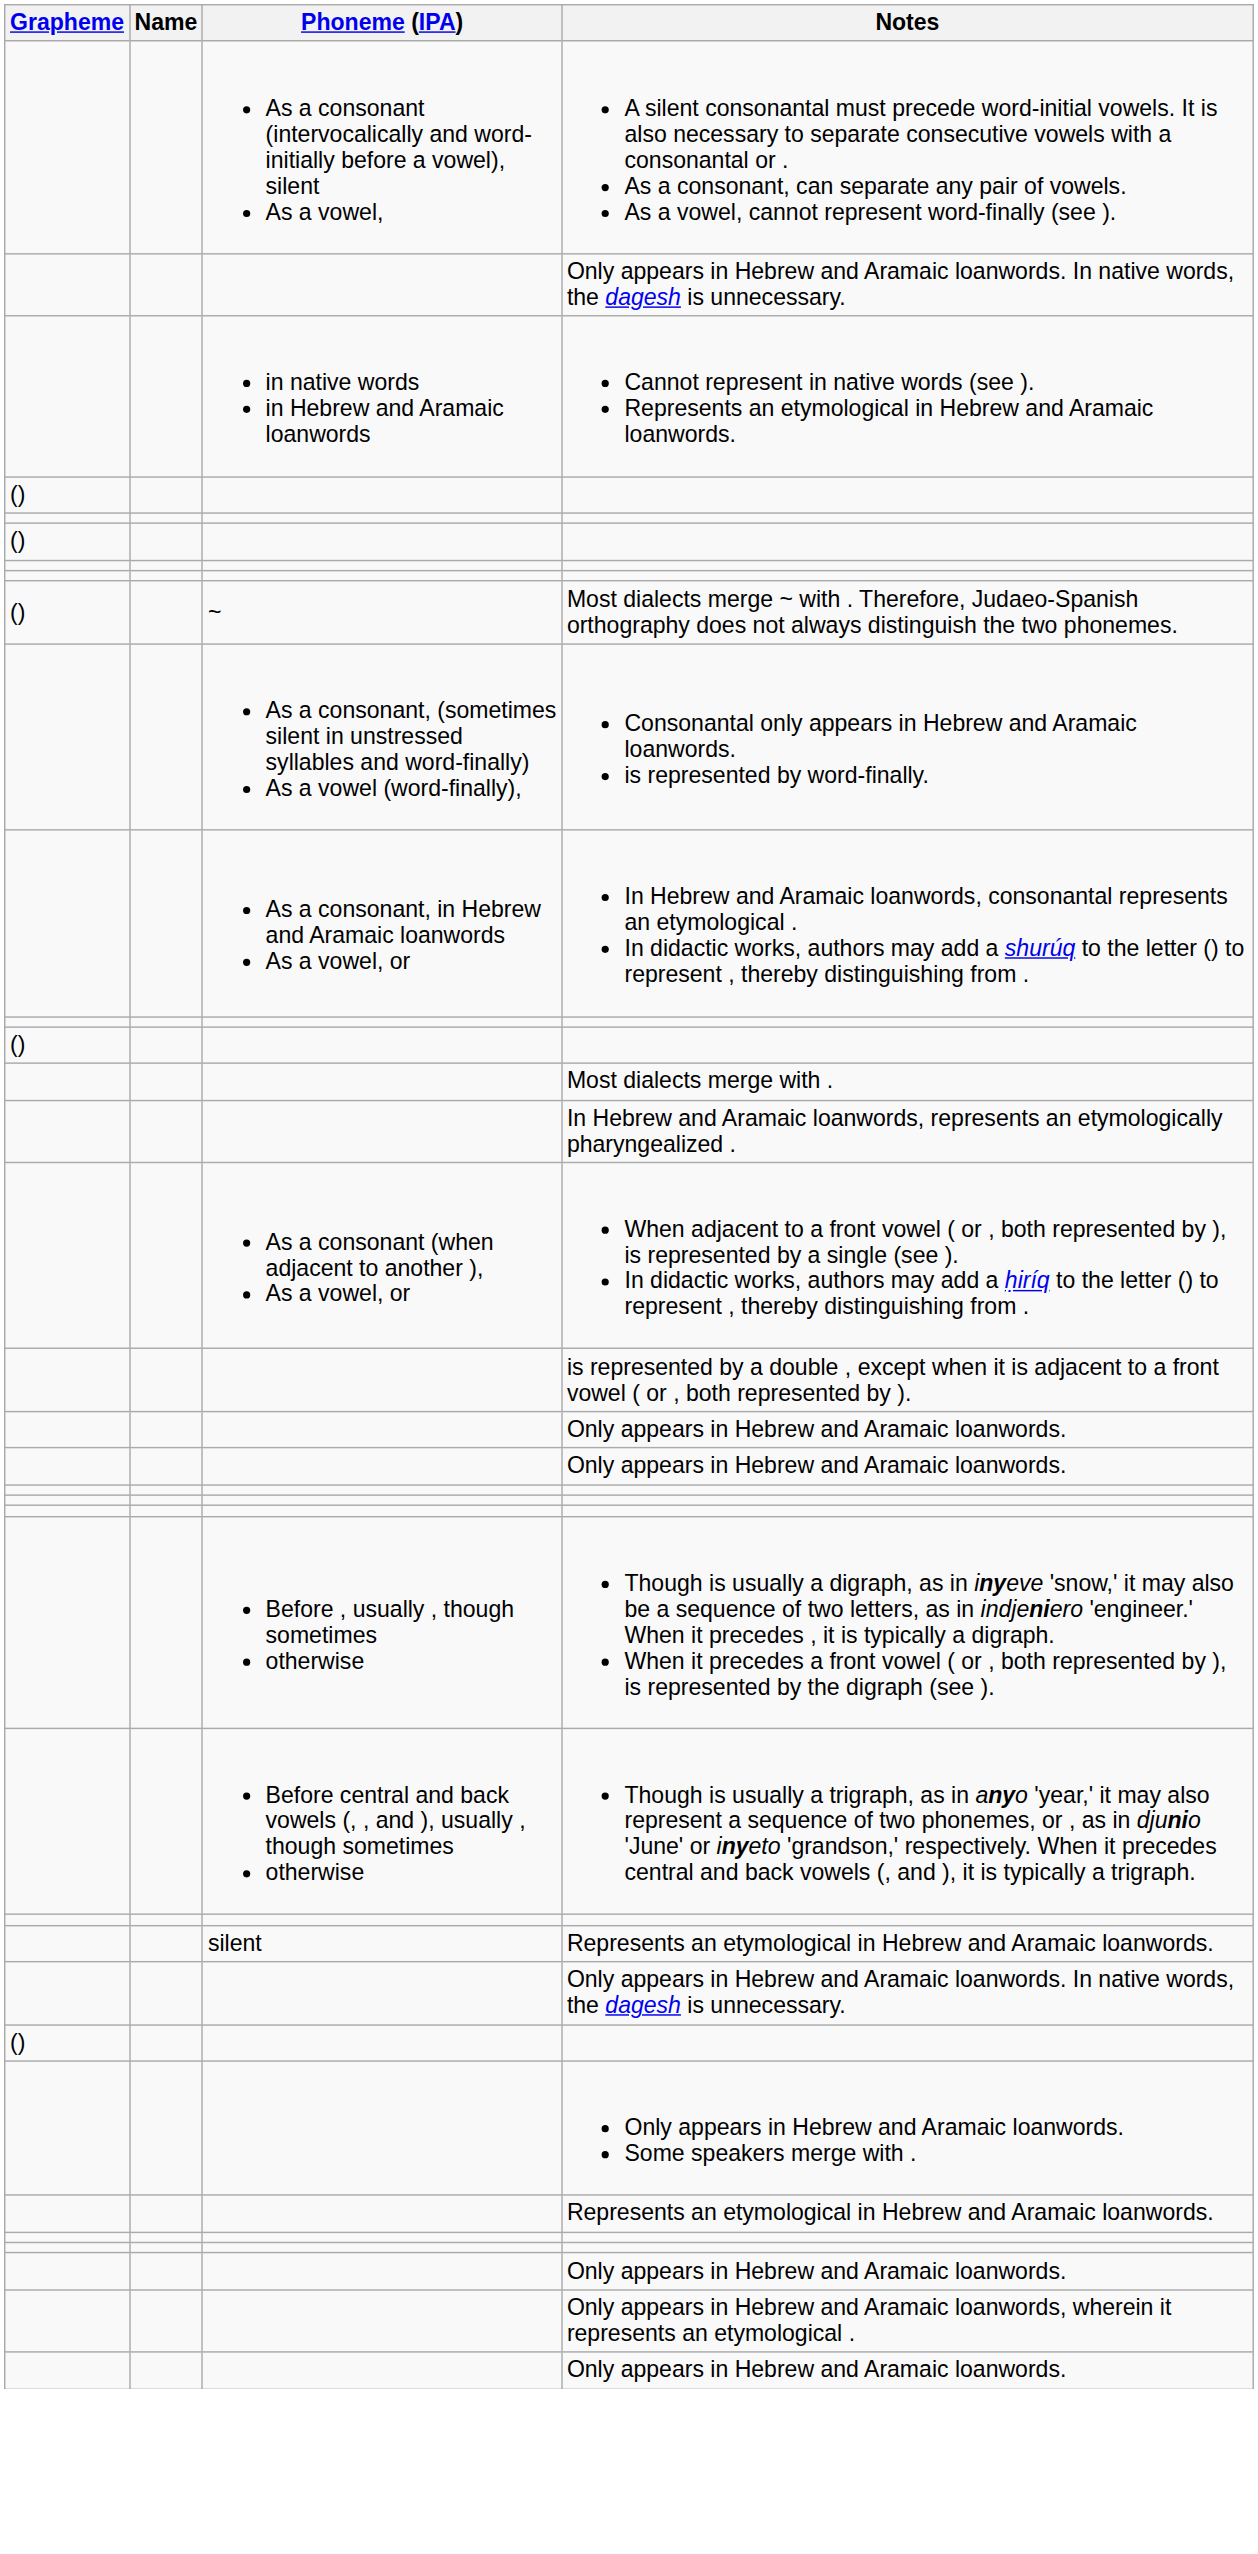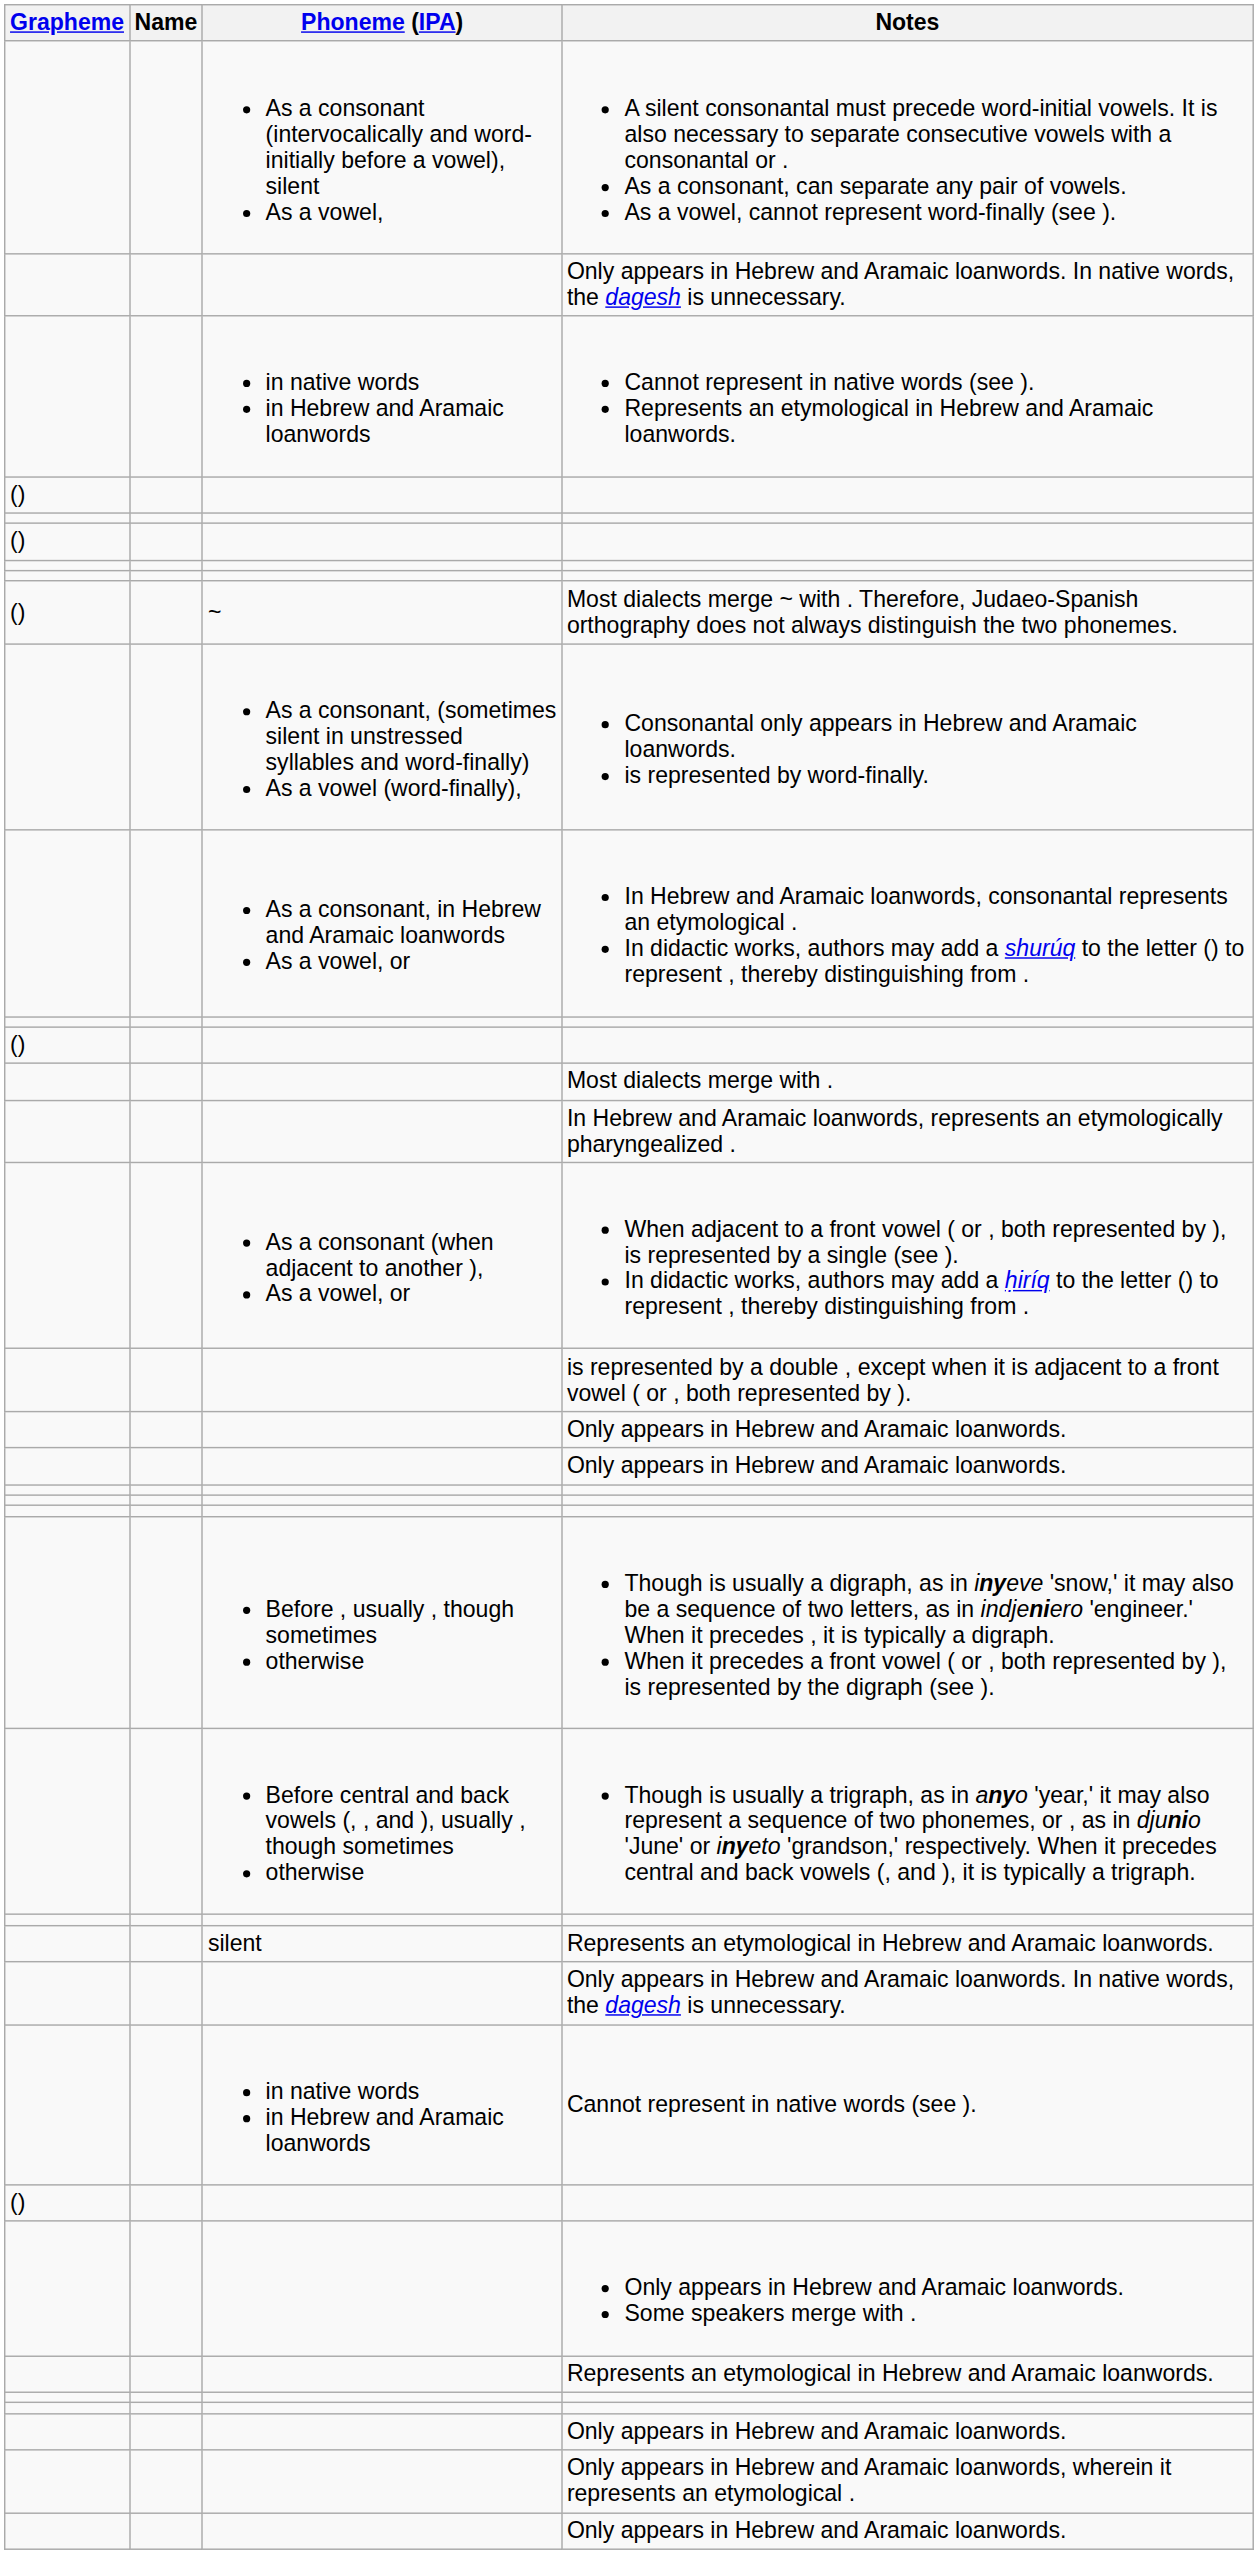+ row: in native words in Hebrew and Aramaic loanwords | Cannot represent in native words (see ).
